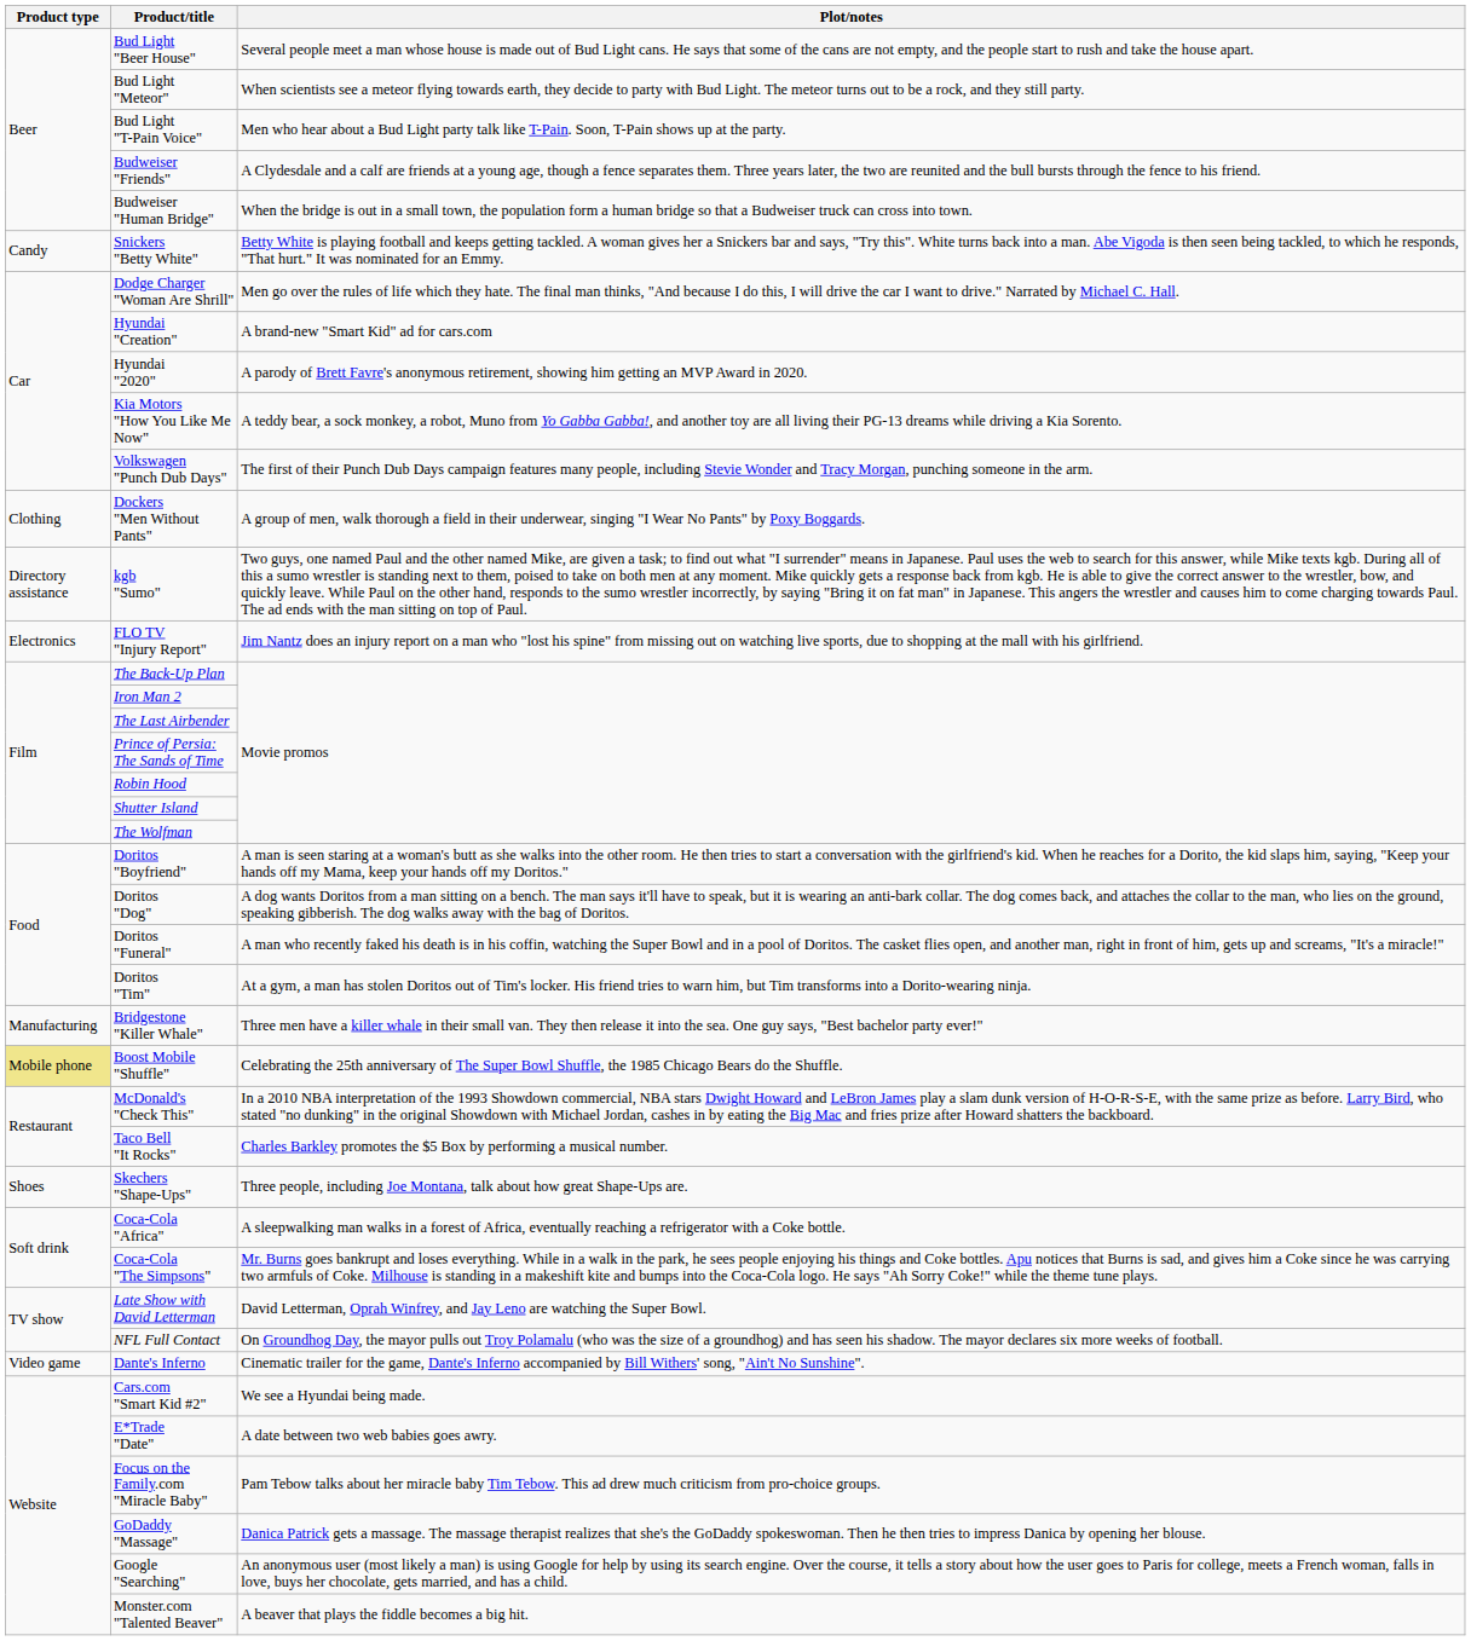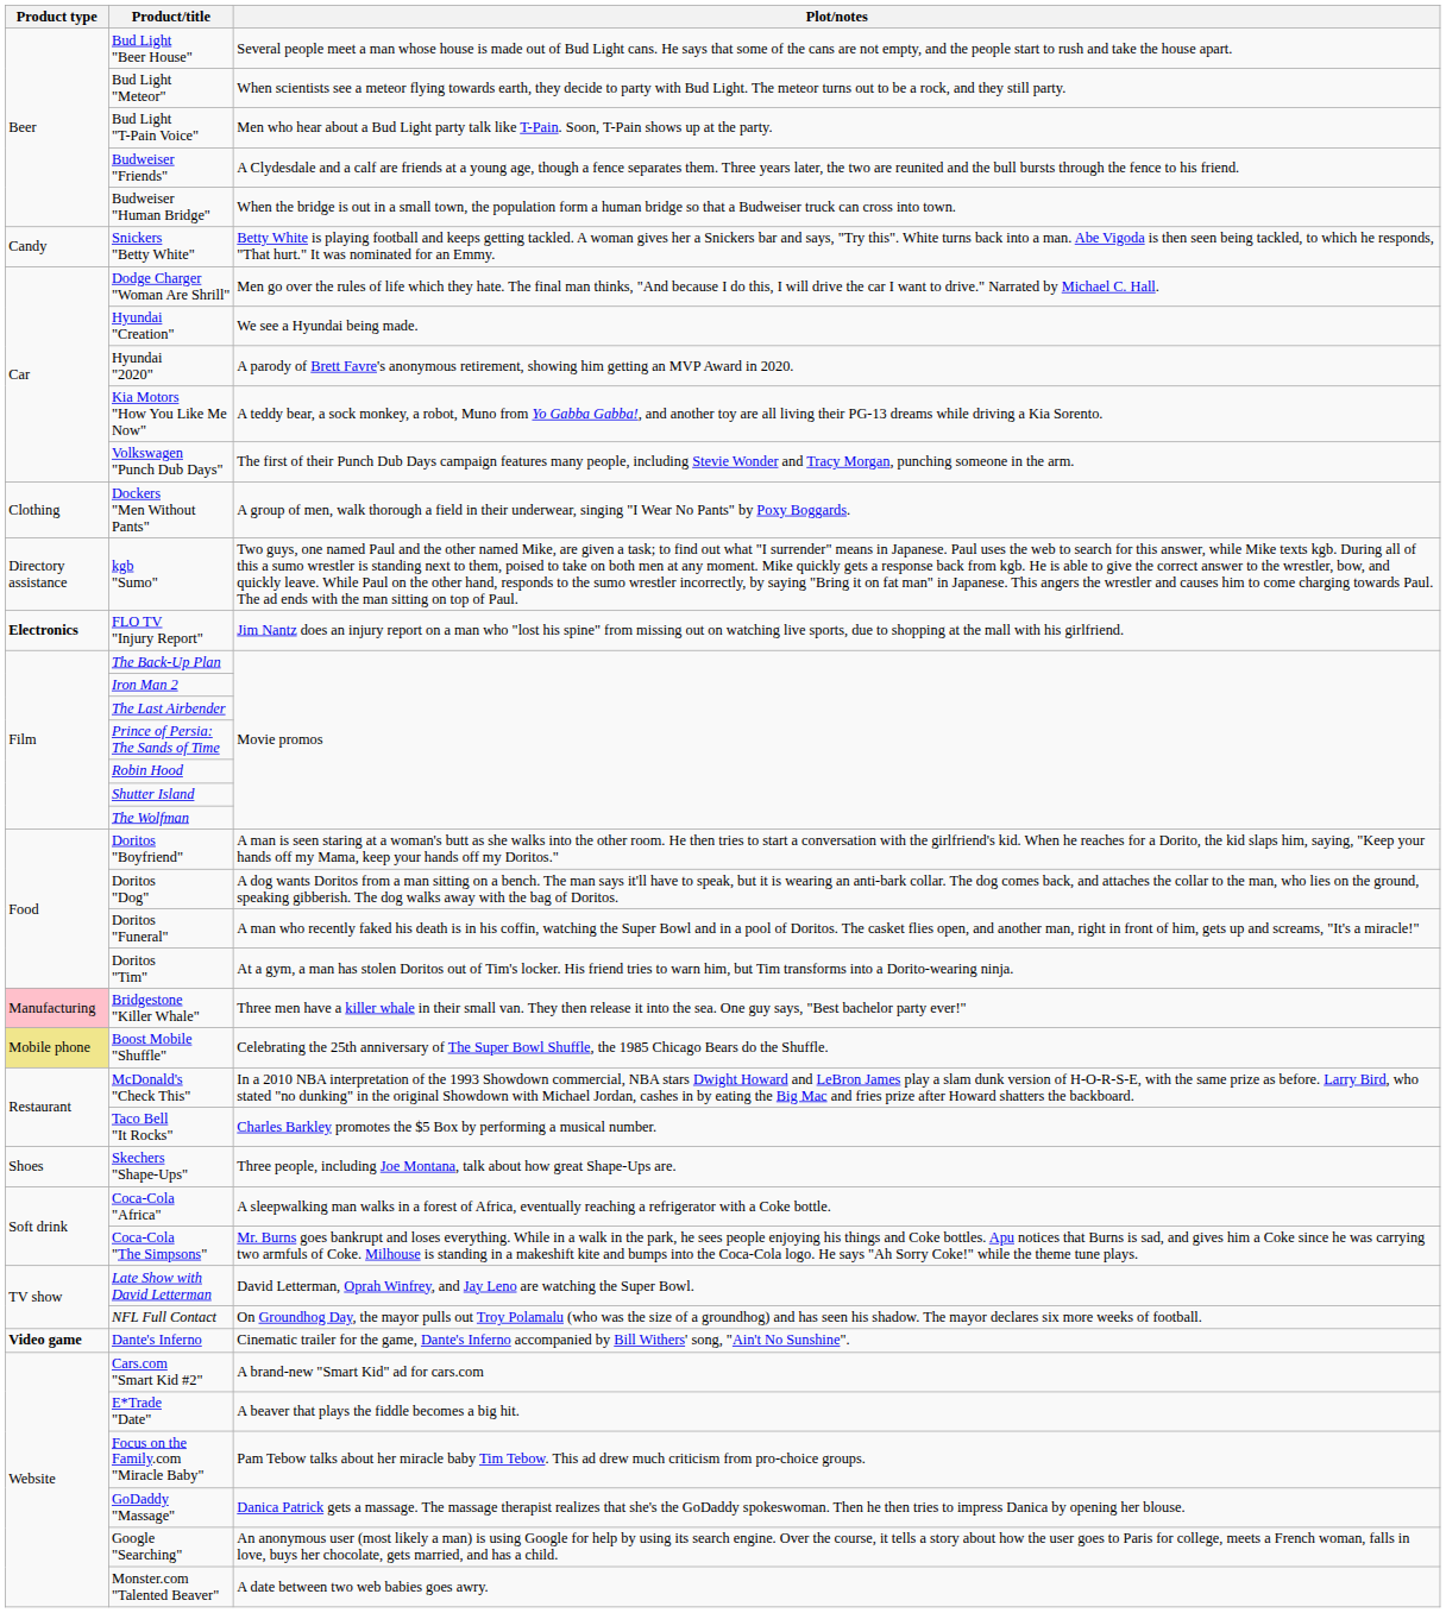Hyundai "Creation" | Plot/notes: A brand-new "Smart Kid" ad for cars.com -> We see a Hyundai being made.
FLO TV "Injury Report" | Product type: normal -> bold
Bridgestone "Killer Whale" | Product type: no background -> pink background
Dante's Inferno | Product type: normal -> bold
Cars.com "Smart Kid #2" | Plot/notes: We see a Hyundai being made. -> A brand-new "Smart Kid" ad for cars.com
E*Trade "Date" | Plot/notes: A date between two web babies goes awry. -> A beaver that plays the fiddle becomes a big hit.
Monster.com "Talented Beaver" | Plot/notes: A beaver that plays the fiddle becomes a big hit. -> A date between two web babies goes awry.
